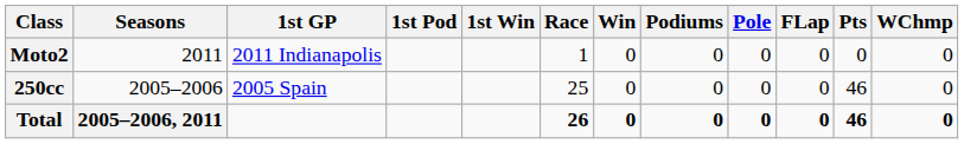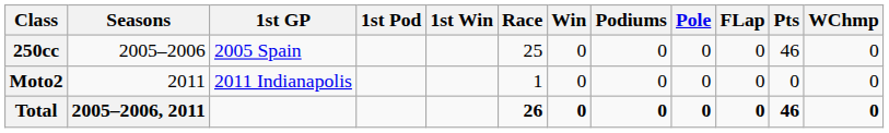rows swapped: 250cc <-> Moto2
